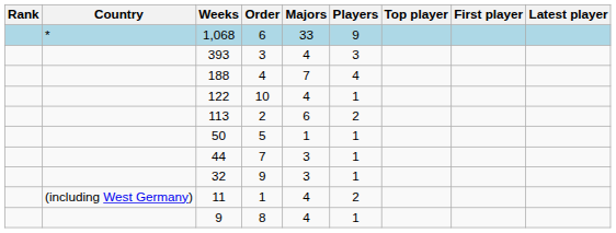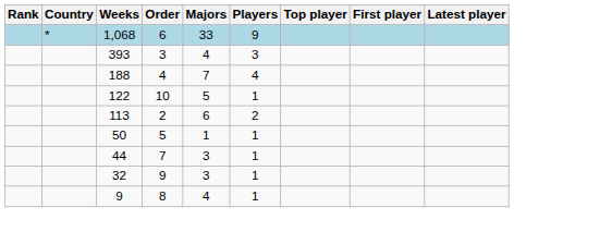122 | Majors: 4 -> 5
- row: (including West Germany) | 11 | 1 | 4 | 2
